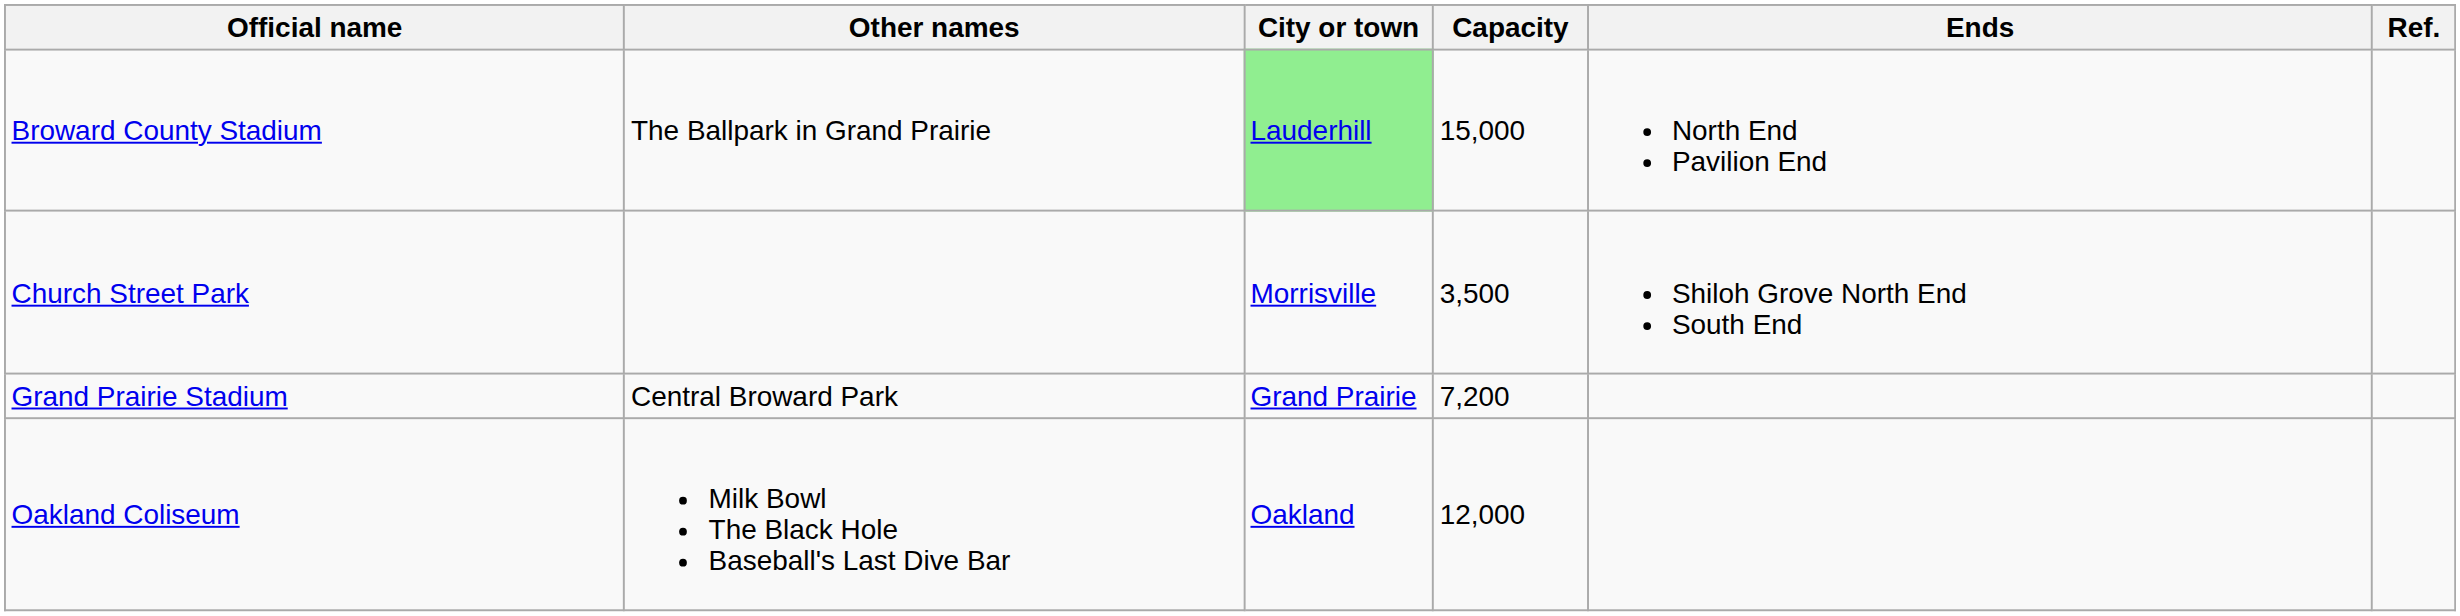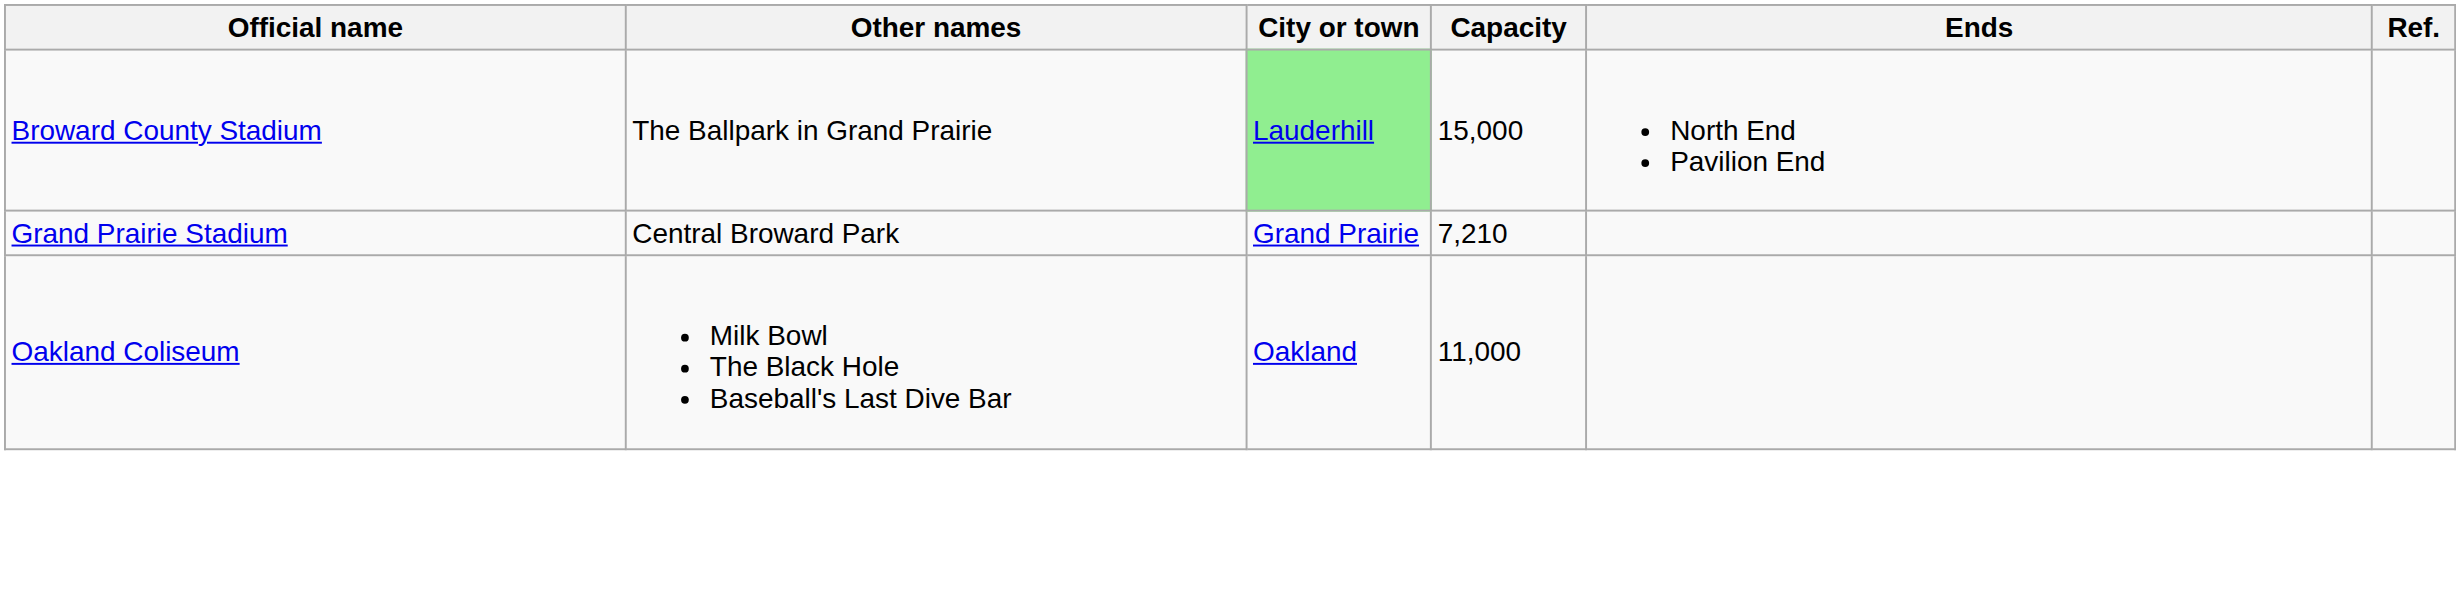- row: Church Street Park | Morrisville | 3,500 | Shiloh Grove North End South End
Grand Prairie Stadium | Capacity: 7,200 -> 7,210
Oakland Coliseum | Capacity: 12,000 -> 11,000
